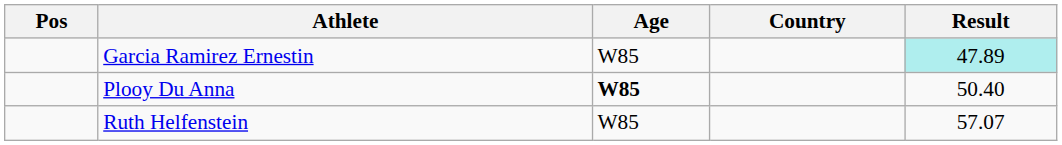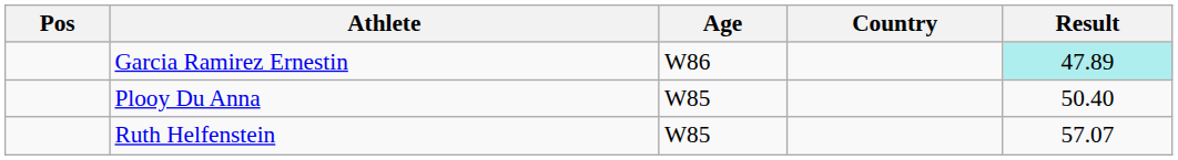Garcia Ramirez Ernestin | Age: W85 -> W86
Plooy Du Anna | Age: bold -> normal
